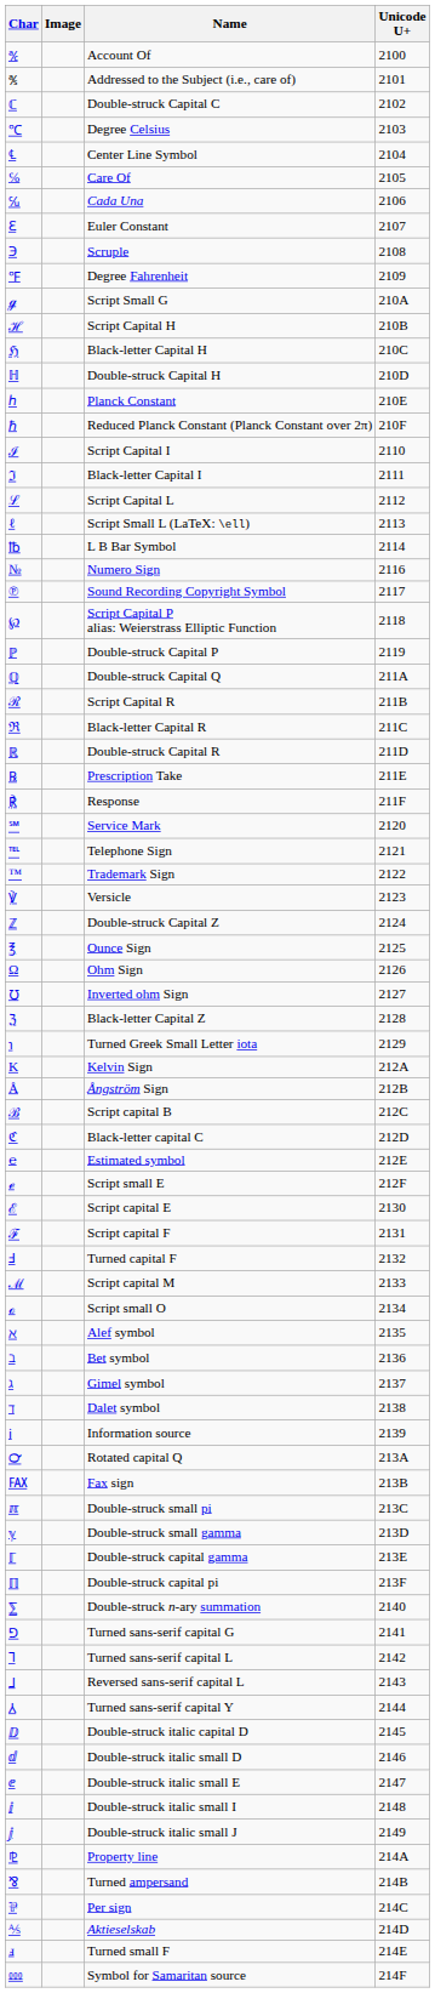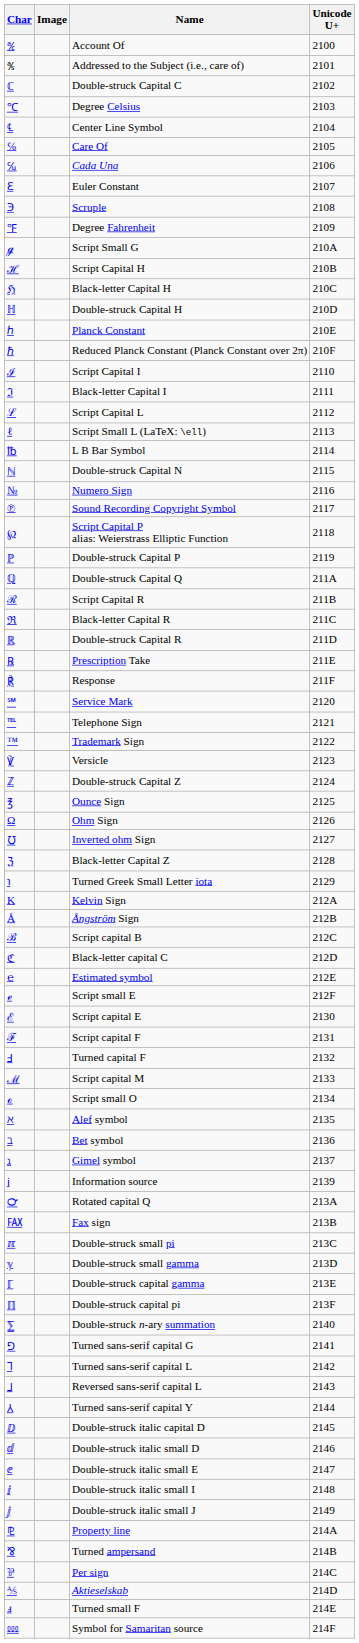+ row: ℕ | Double-struck Capital N | 2115
- row: ℸ | Dalet symbol | 2138
